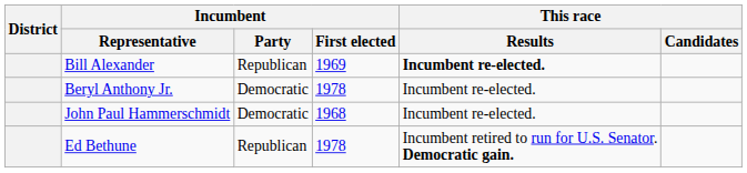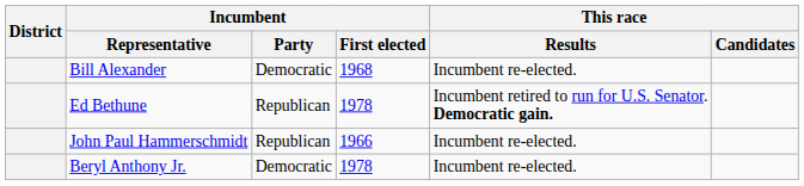Bill Alexander | Incumbent / Party: Republican -> Democratic
Bill Alexander | Incumbent / First elected: 1969 -> 1968
Bill Alexander | This race / Results: bold -> normal
rows swapped: Ed Bethune <-> Beryl Anthony Jr.
John Paul Hammerschmidt | Incumbent / Party: Democratic -> Republican
John Paul Hammerschmidt | Incumbent / First elected: 1968 -> 1966
